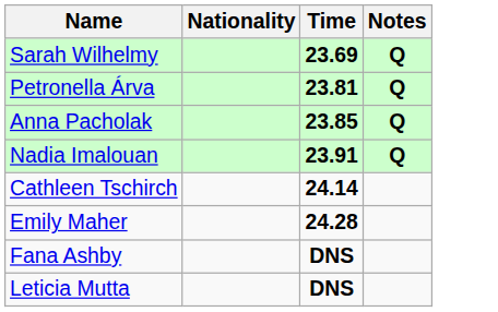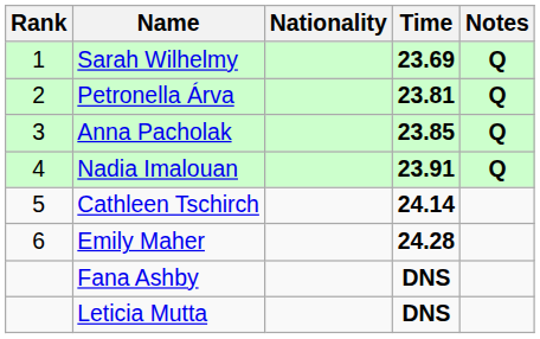+ column: Rank | 1 | 2 | 3 | 4 | 5 | 6
